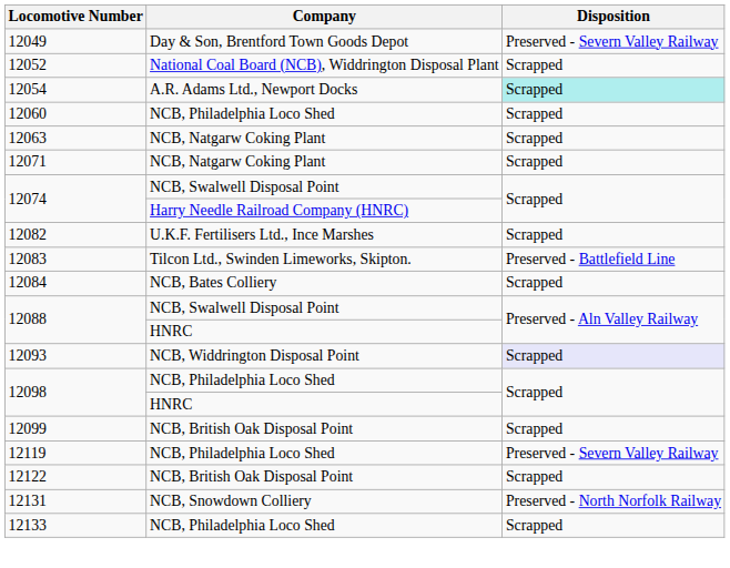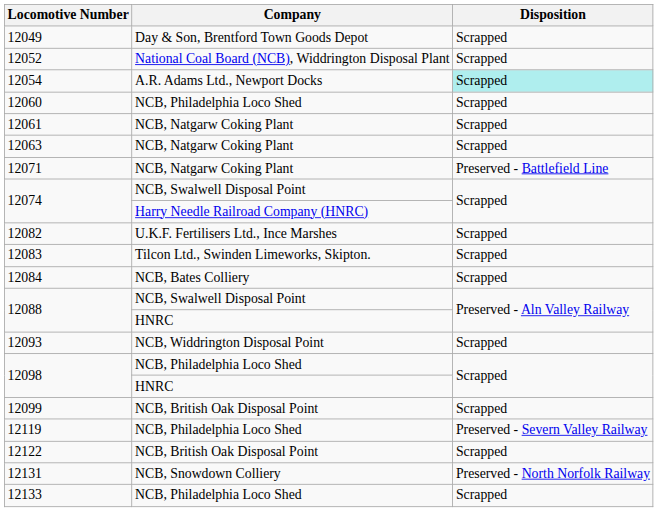12049 | Disposition: Preserved - Severn Valley Railway -> Scrapped
+ row: 12061 | NCB, Natgarw Coking Plant | Scrapped
12071 | Disposition: Scrapped -> Preserved - Battlefield Line
12083 | Disposition: Preserved - Battlefield Line -> Scrapped
12093 | Disposition: lavender background -> no background
